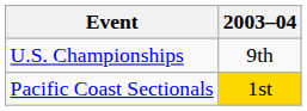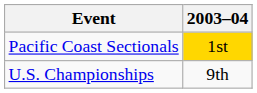rows swapped: U.S. Championships <-> Pacific Coast Sectionals
